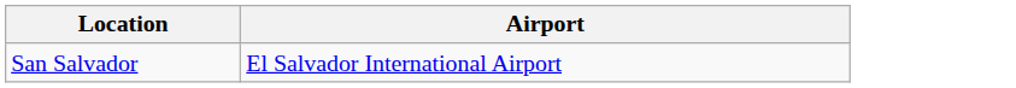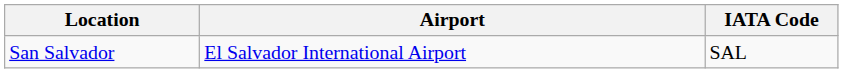+ column: IATA Code | SAL
